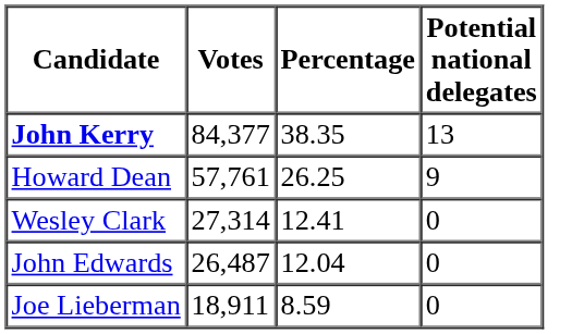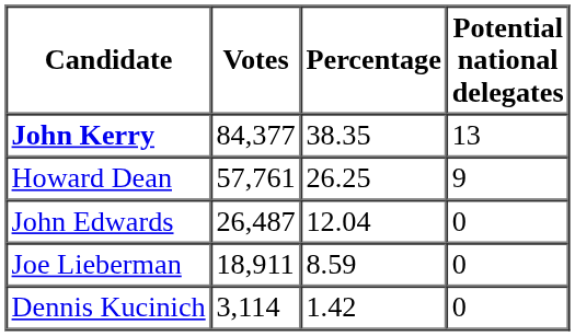- row: Wesley Clark | 27,314 | 12.41 | 0
+ row: Dennis Kucinich | 3,114 | 1.42 | 0
